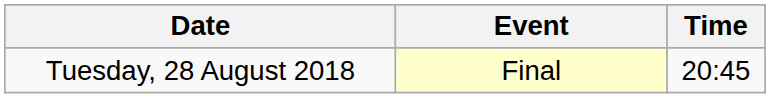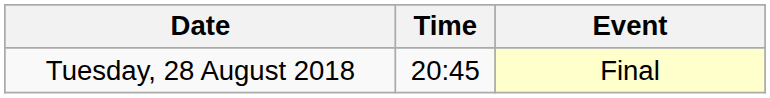columns swapped: Time <-> Event
